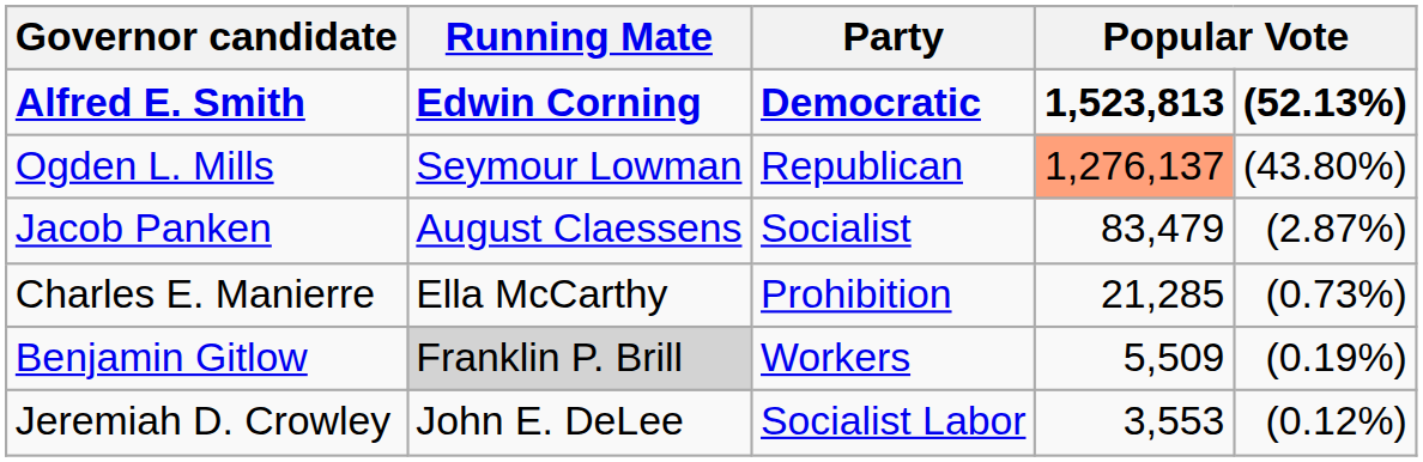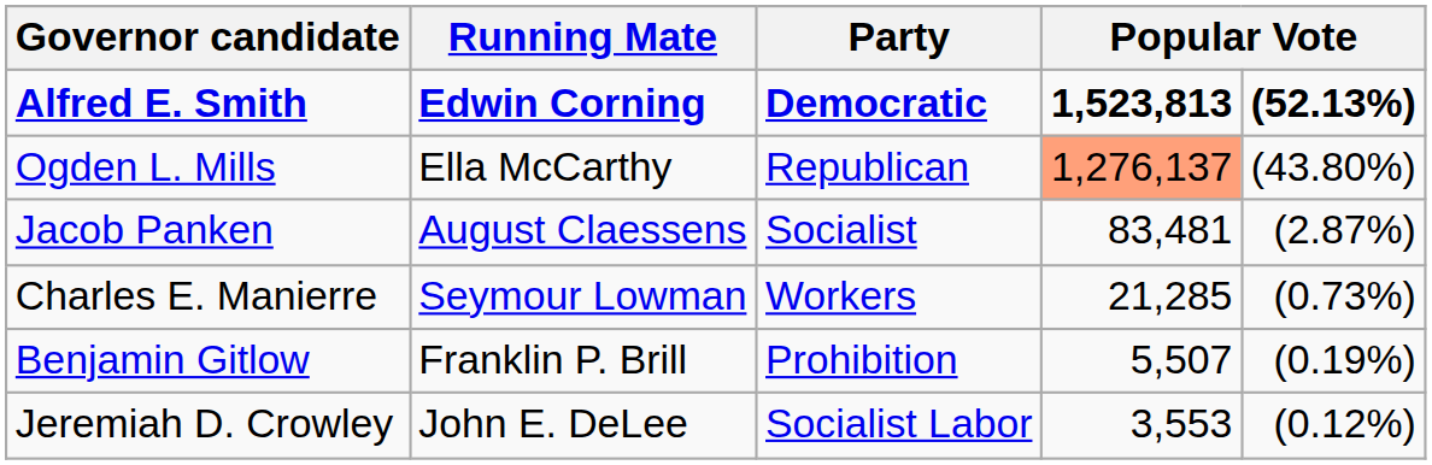Ogden L. Mills | Running Mate: Seymour Lowman -> Ella McCarthy
Jacob Panken | column 4: 83,479 -> 83,481
Charles E. Manierre | Running Mate: Ella McCarthy -> Seymour Lowman
Charles E. Manierre | Party: Prohibition -> Workers
Benjamin Gitlow | Running Mate: lightgrey background -> no background
Benjamin Gitlow | Party: Workers -> Prohibition
Benjamin Gitlow | column 4: 5,509 -> 5,507
